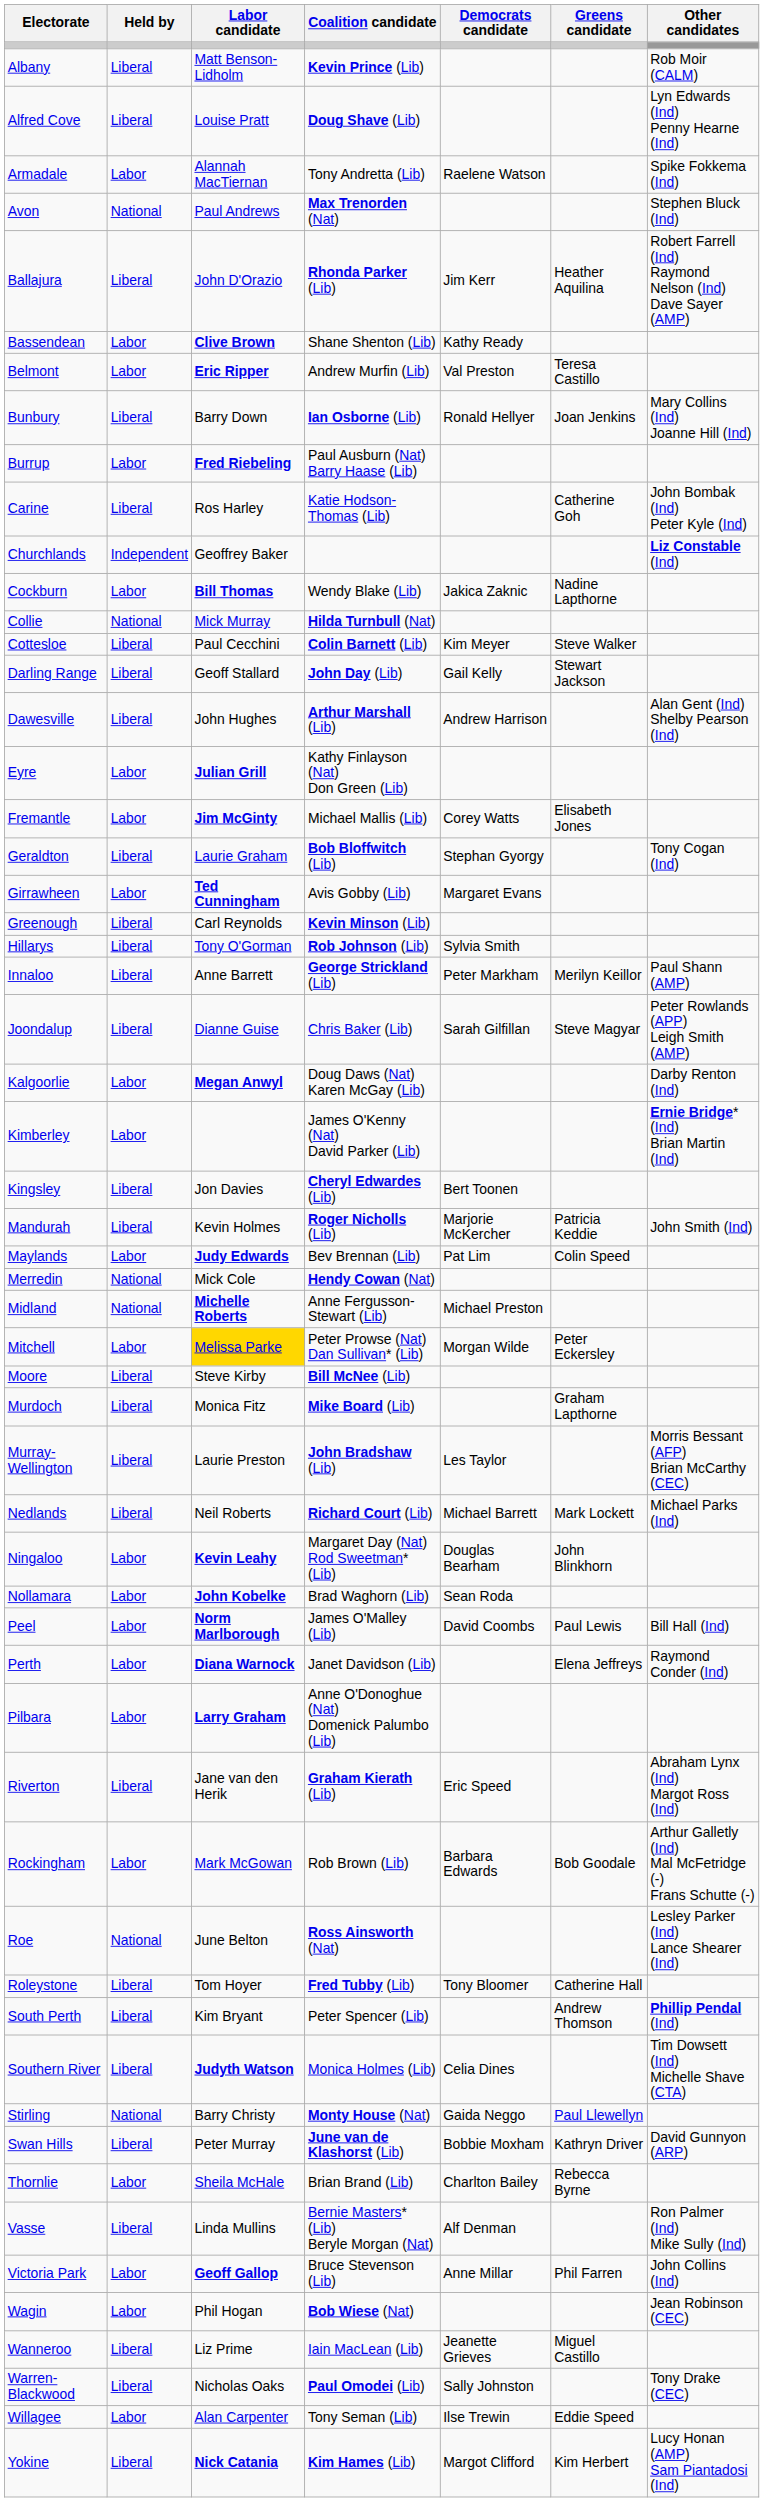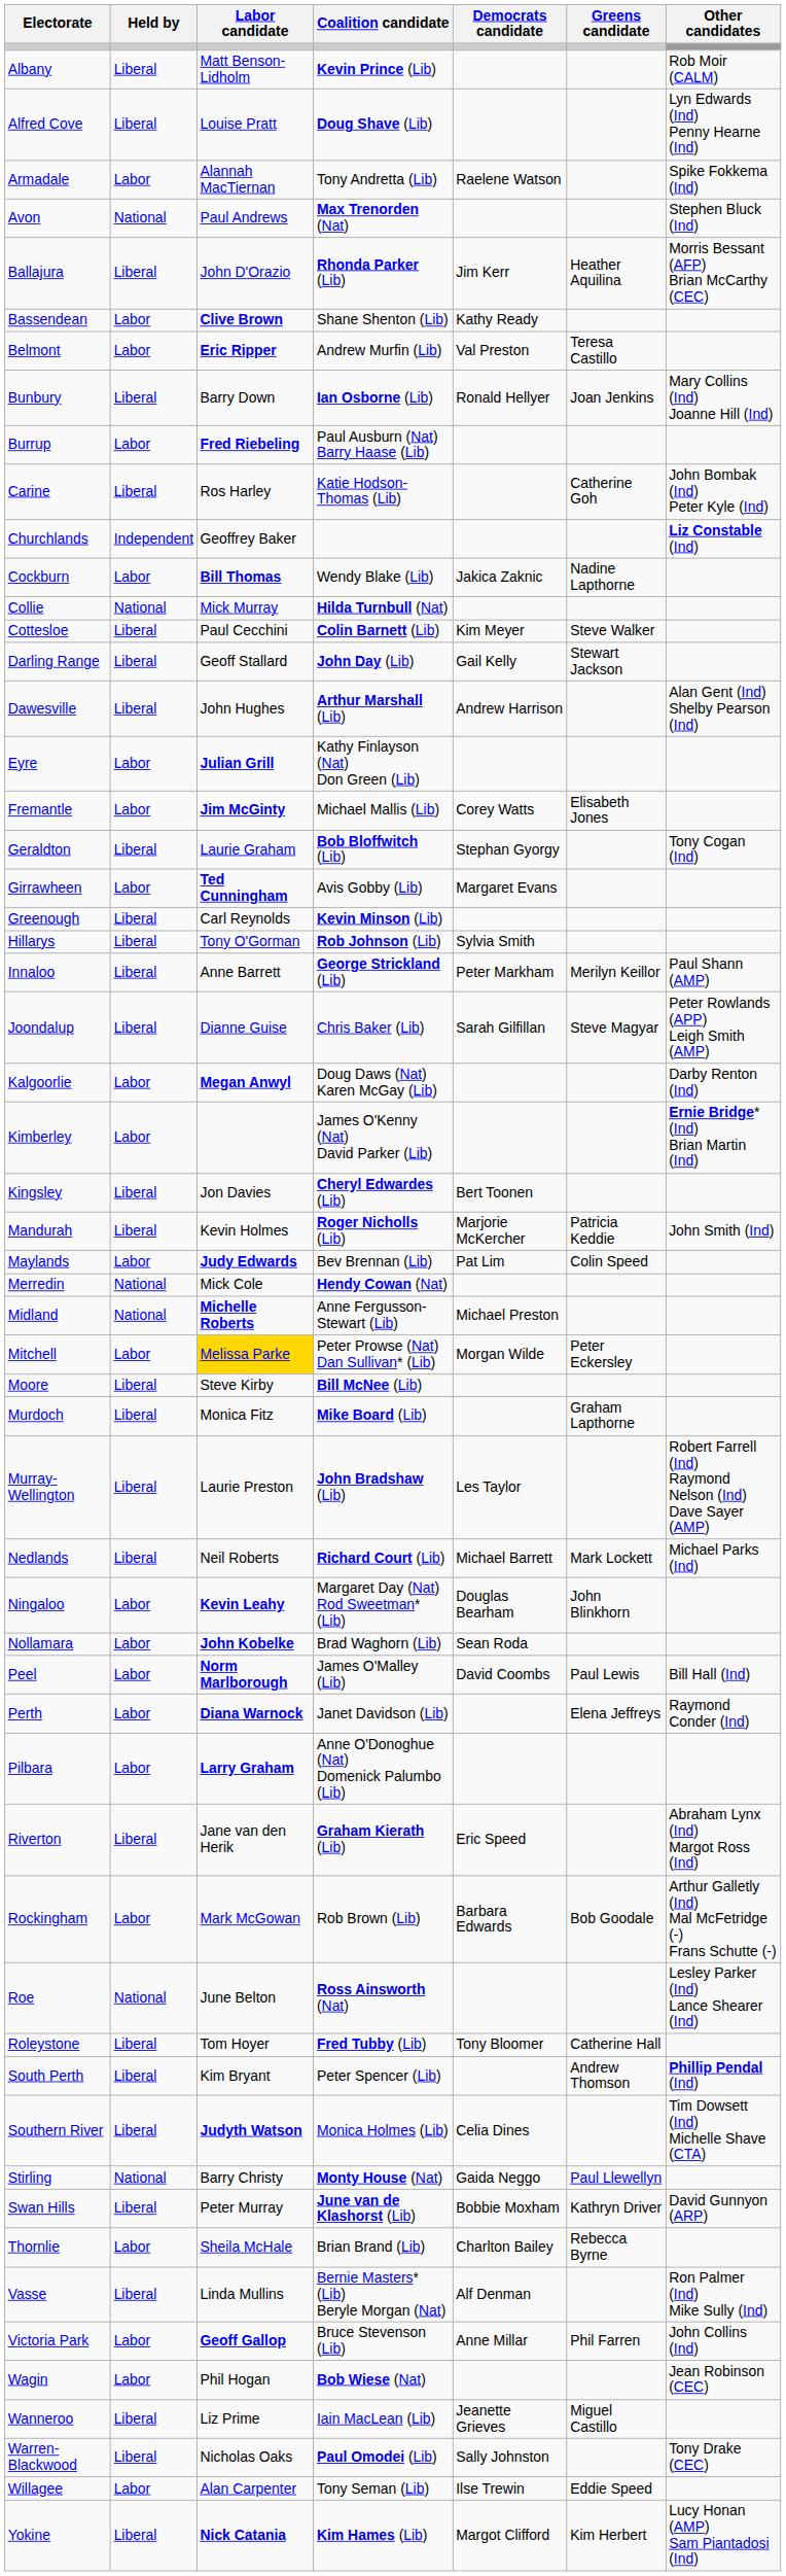Ballajura | Other candidates: Robert Farrell (Ind) Raymond Nelson (Ind) Dave Sayer (AMP) -> Morris Bessant (AFP) Brian McCarthy (CEC)
Murray-Wellington | Other candidates: Morris Bessant (AFP) Brian McCarthy (CEC) -> Robert Farrell (Ind) Raymond Nelson (Ind) Dave Sayer (AMP)
